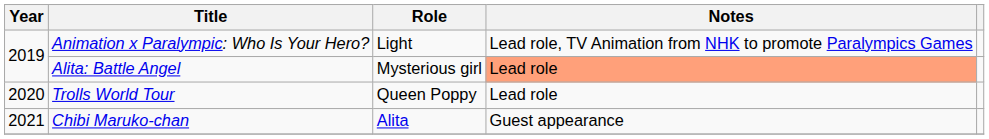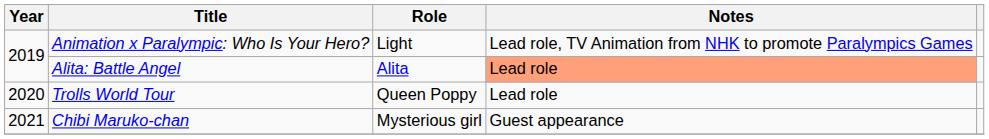Alita: Battle Angel | Role: Mysterious girl -> Alita
Chibi Maruko-chan | Role: Alita -> Mysterious girl
